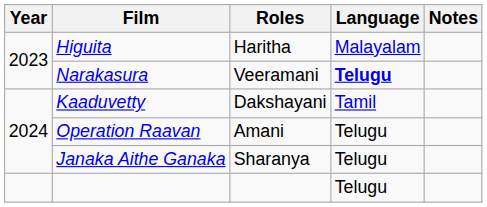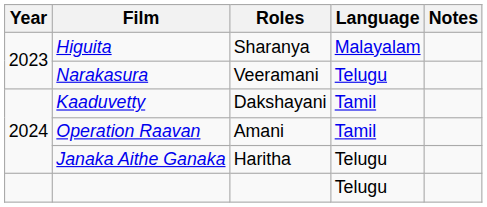Higuita | Roles: Haritha -> Sharanya
Narakasura | Language: bold -> normal
Operation Raavan | Language: Telugu -> Tamil
Janaka Aithe Ganaka | Roles: Sharanya -> Haritha
